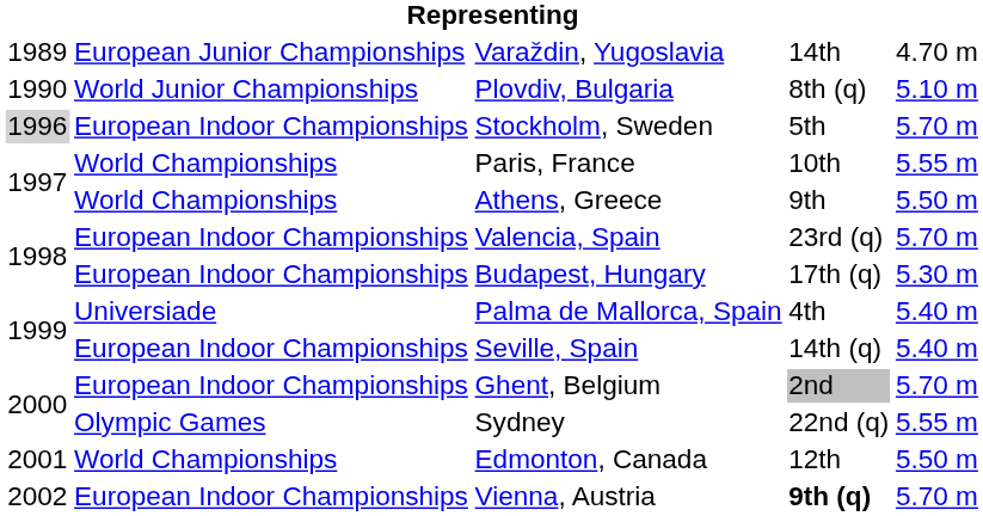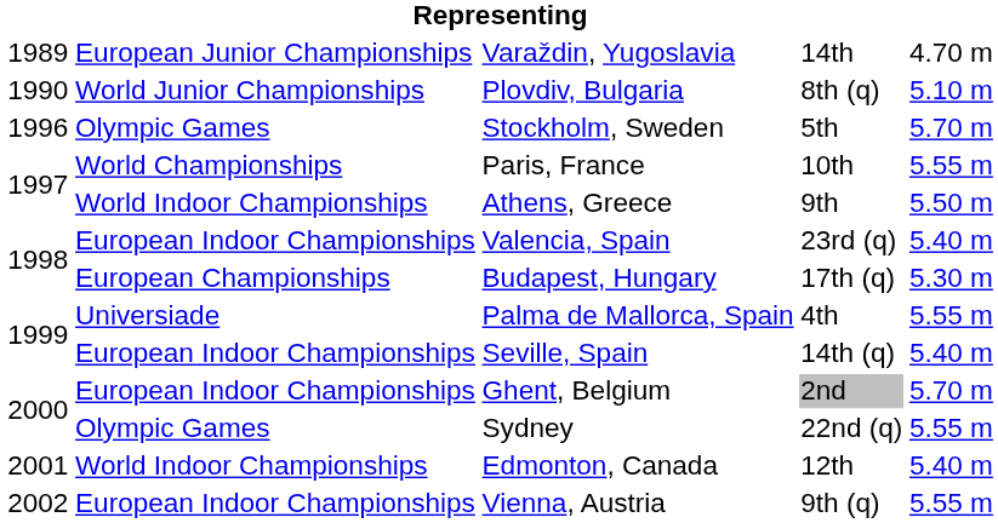Stockholm, Sweden | column 1: lightgrey background -> no background
Stockholm, Sweden | column 2: European Indoor Championships -> Olympic Games
Athens, Greece | column 2: World Championships -> World Indoor Championships
Valencia, Spain | column 5: 5.70 m -> 5.40 m
Budapest, Hungary | column 2: European Indoor Championships -> European Championships
Palma de Mallorca, Spain | column 5: 5.40 m -> 5.55 m
Edmonton, Canada | column 2: World Championships -> World Indoor Championships
Edmonton, Canada | column 5: 5.50 m -> 5.40 m
Vienna, Austria | column 4: bold -> normal
Vienna, Austria | column 5: 5.70 m -> 5.55 m
